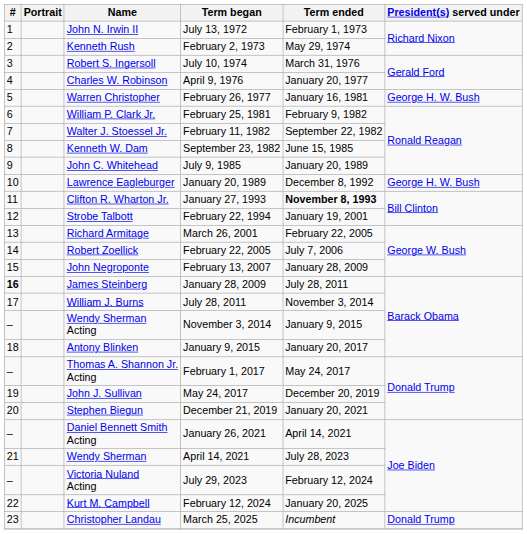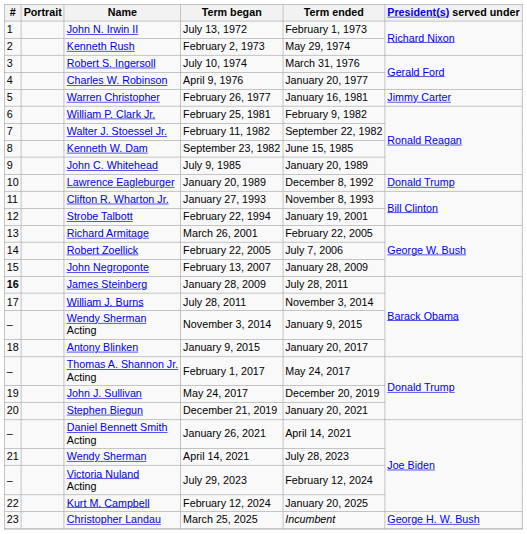Warren Christopher | President(s) served under: George H. W. Bush -> Jimmy Carter
Lawrence Eagleburger | President(s) served under: George H. W. Bush -> Donald Trump
Clifton R. Wharton Jr. | Term ended: bold -> normal
Christopher Landau | President(s) served under: Donald Trump -> George H. W. Bush
